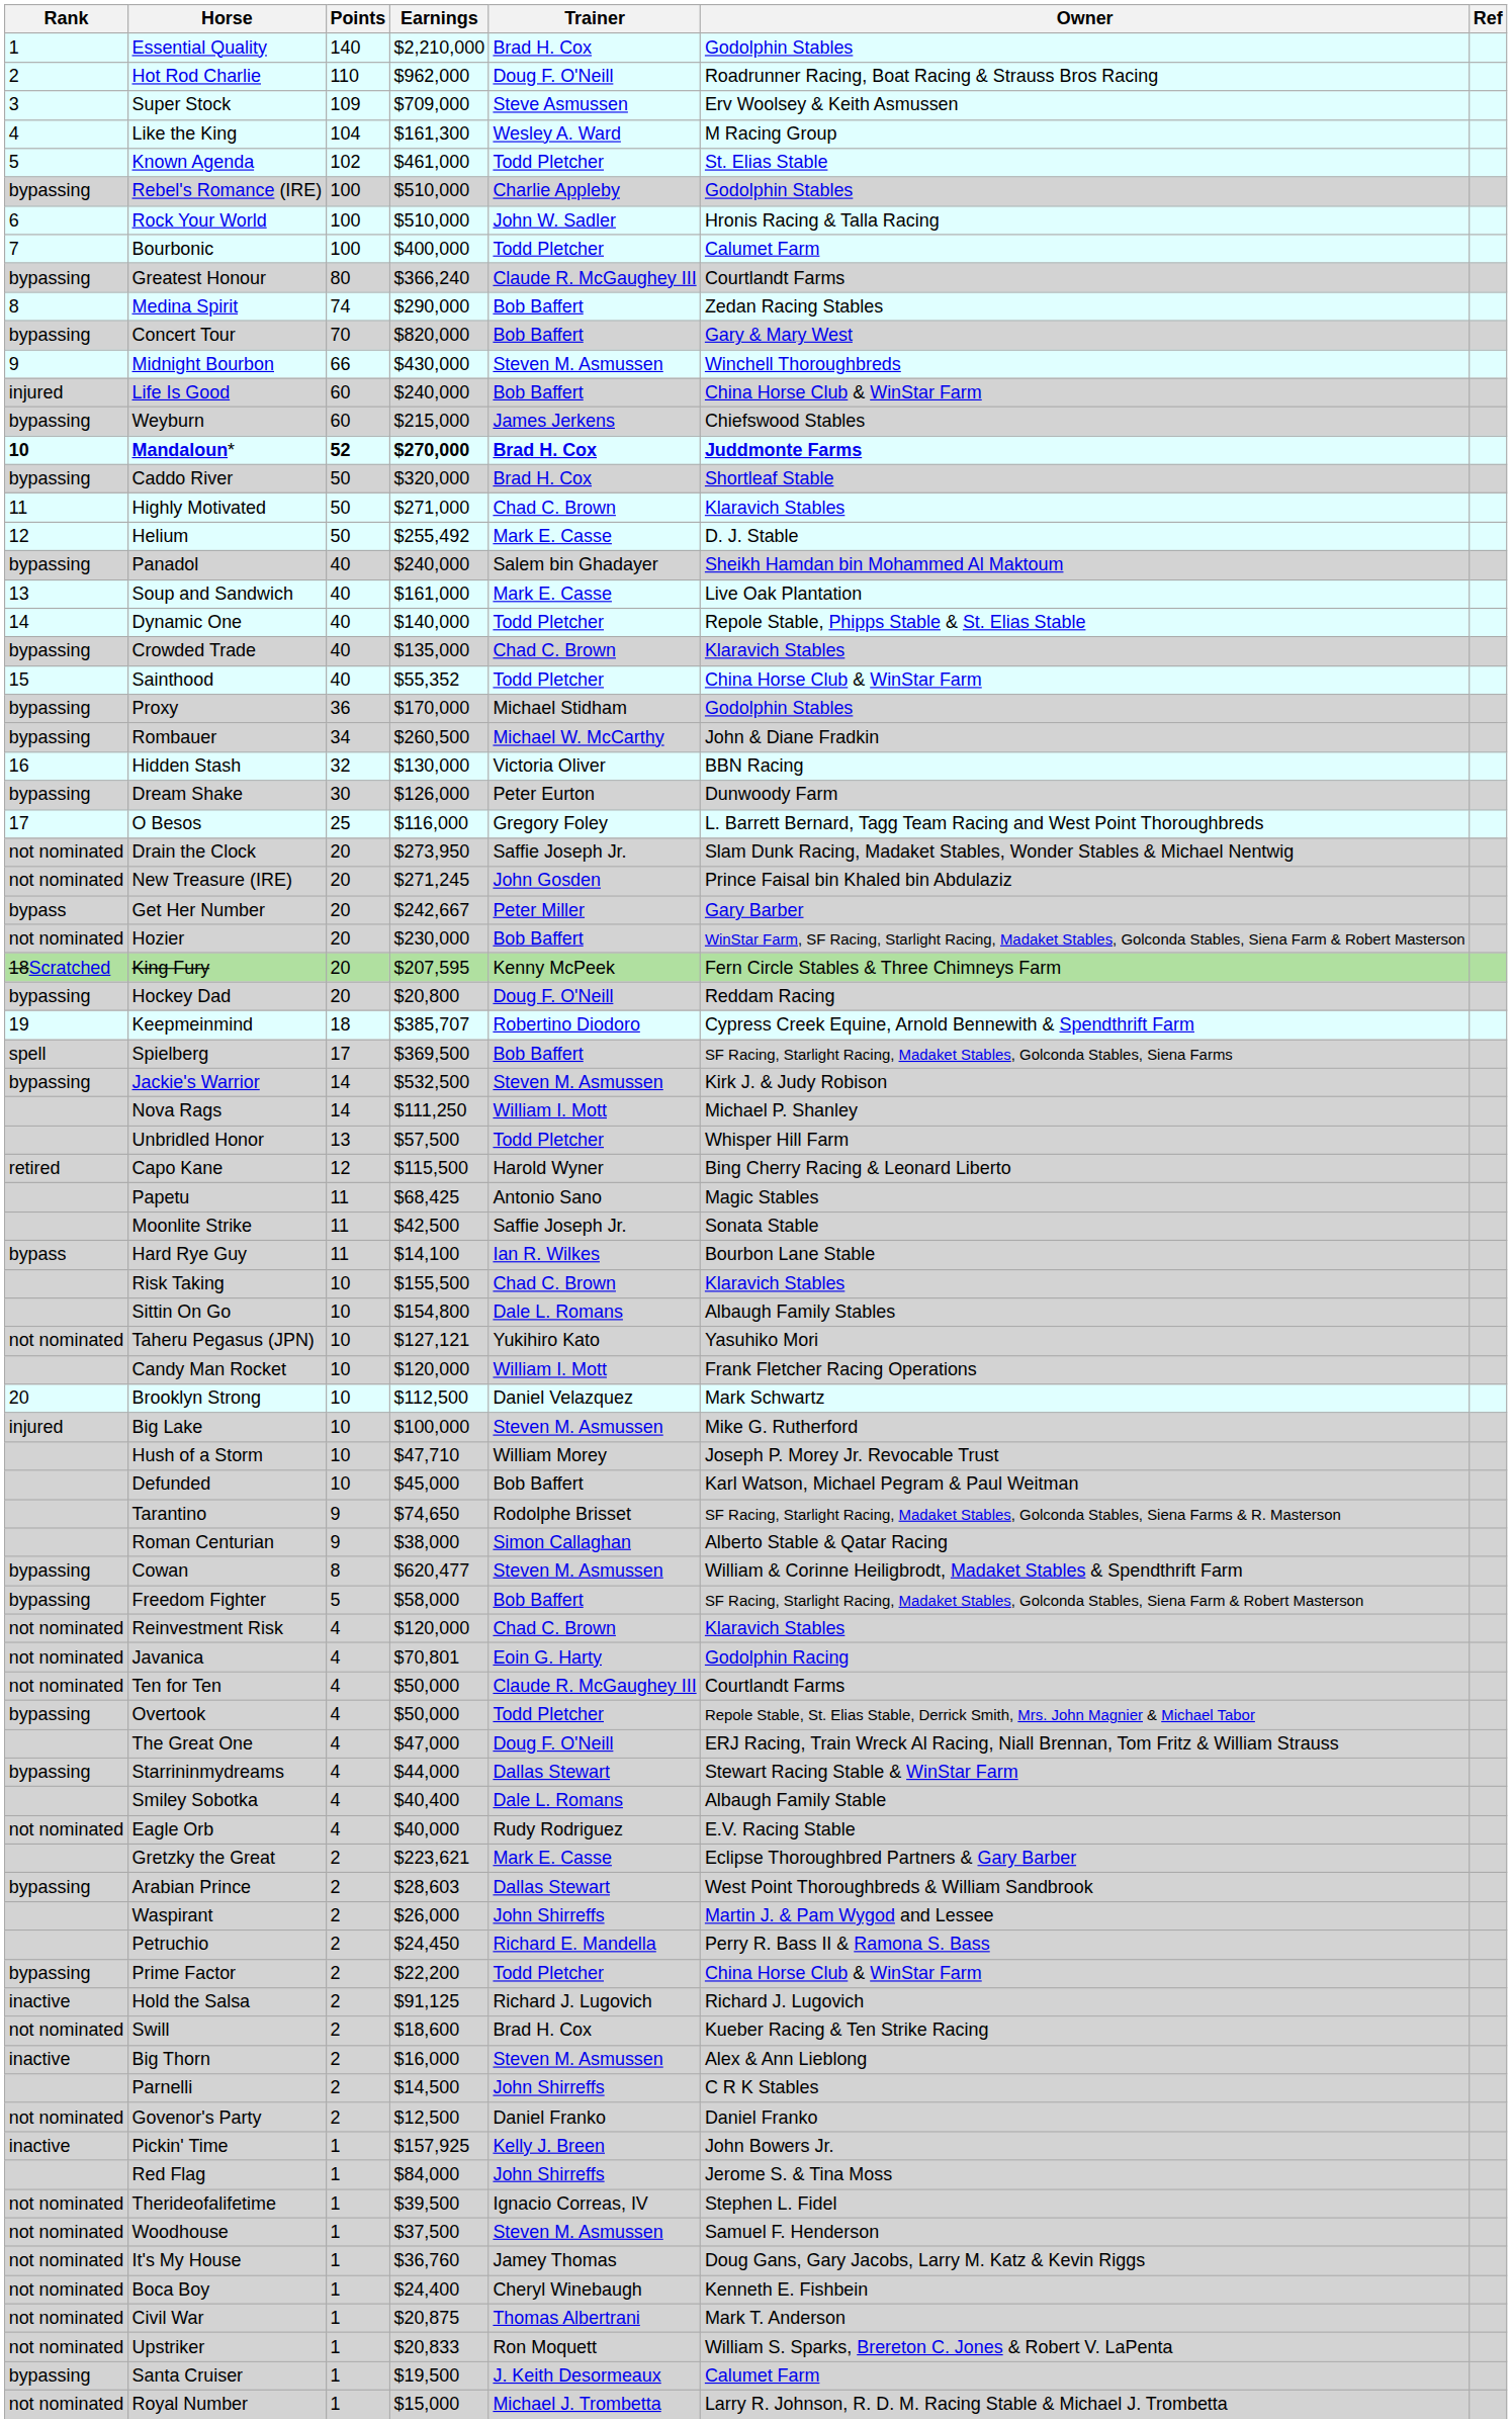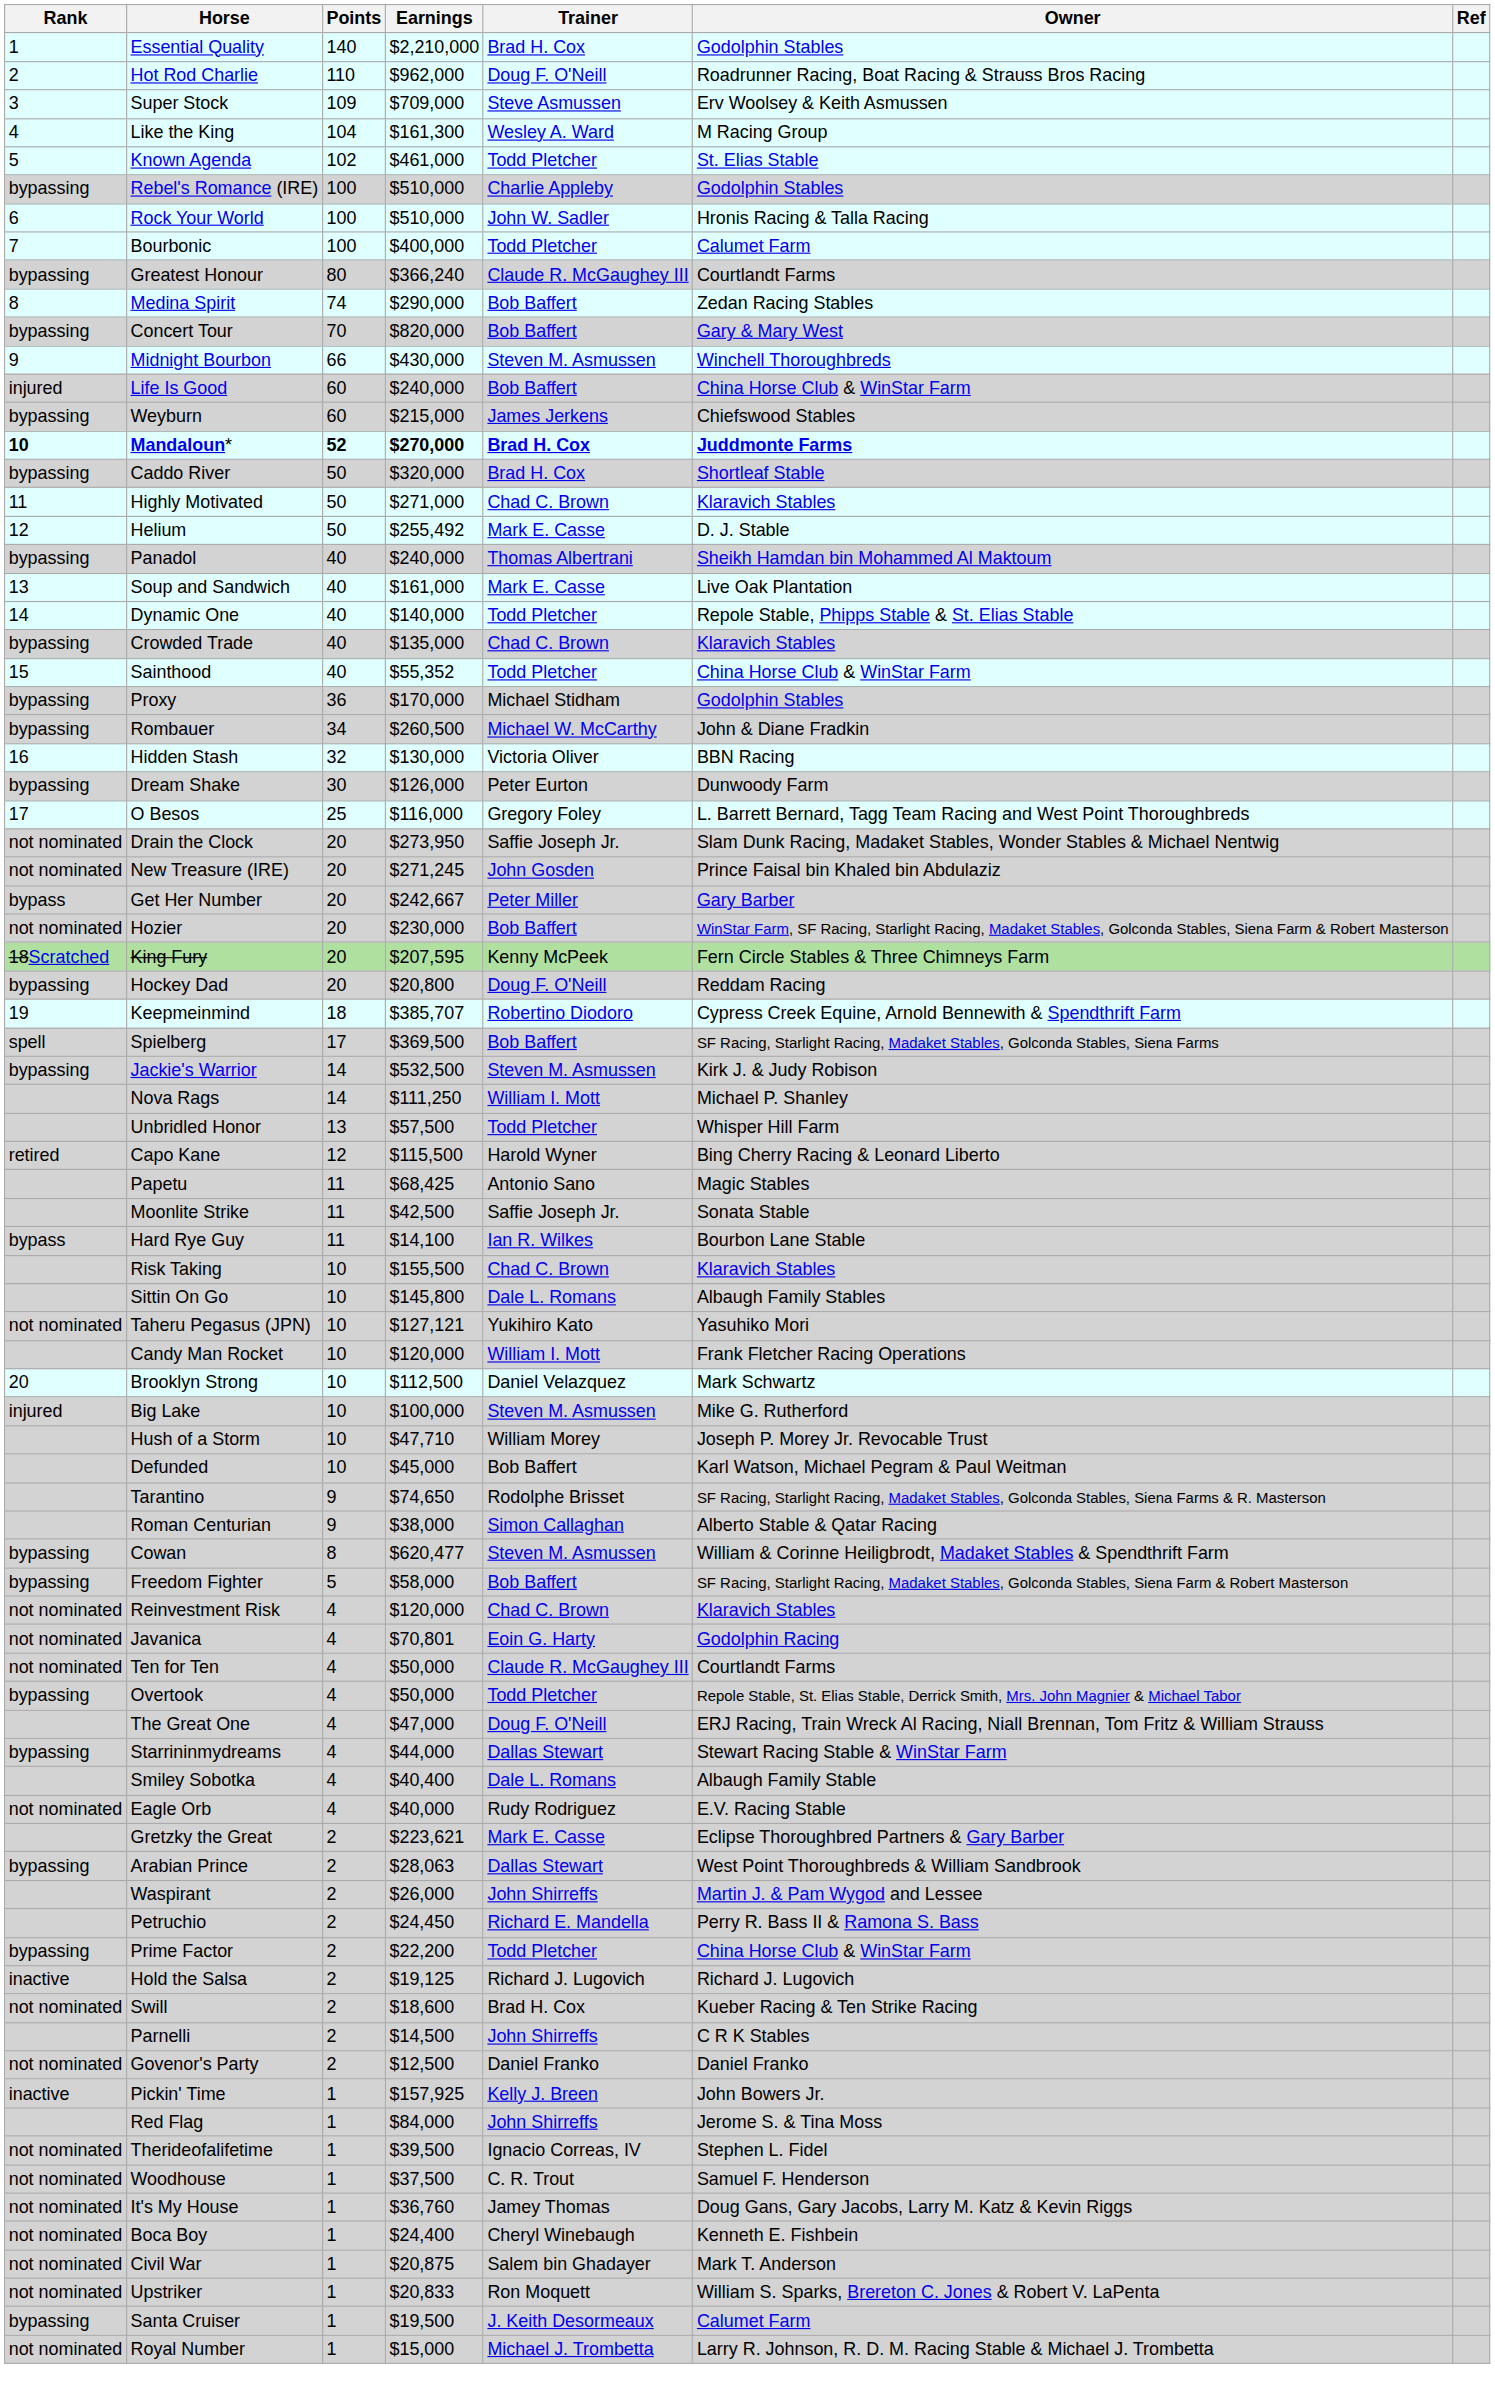Panadol | Trainer: Salem bin Ghadayer -> Thomas Albertrani
Sittin On Go | Earnings: $154,800 -> $145,800
Arabian Prince | Earnings: $28,603 -> $28,063
Hold the Salsa | Earnings: $91,125 -> $19,125
- row: inactive | Big Thorn | 2 | $16,000 | Steven M. Asmussen | Alex & Ann Lieblong
Woodhouse | Trainer: Steven M. Asmussen -> C. R. Trout
Civil War | Trainer: Thomas Albertrani -> Salem bin Ghadayer
